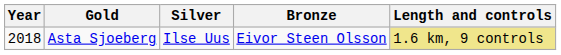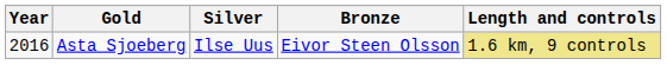Asta Sjoeberg | Year: 2018 -> 2016
